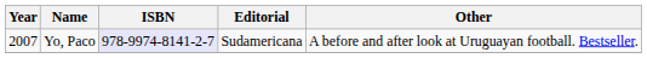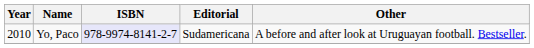Yo, Paco | Year: 2007 -> 2010
